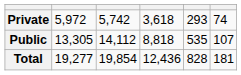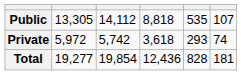rows swapped: Public <-> Private
